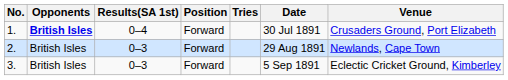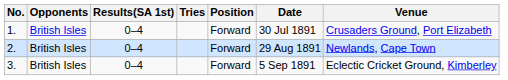columns swapped: Position <-> Tries
1. | Opponents: bold -> normal
2. | Results(SA 1st): 0–3 -> 0–4
3. | Results(SA 1st): 0–3 -> 0–4
